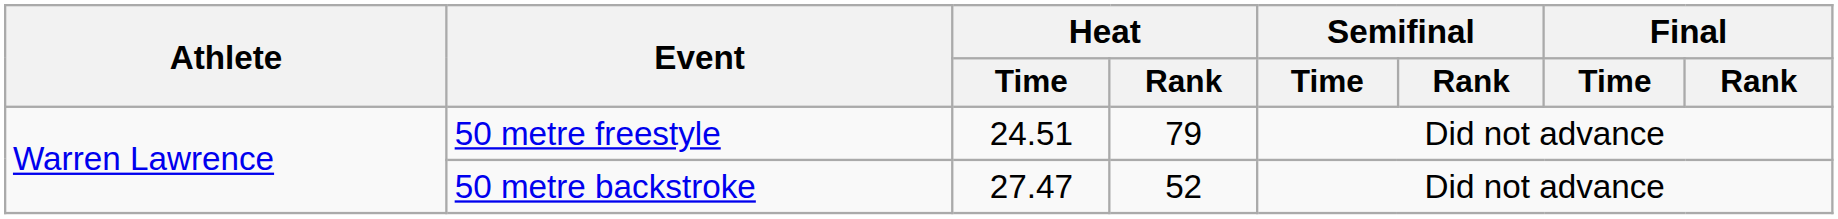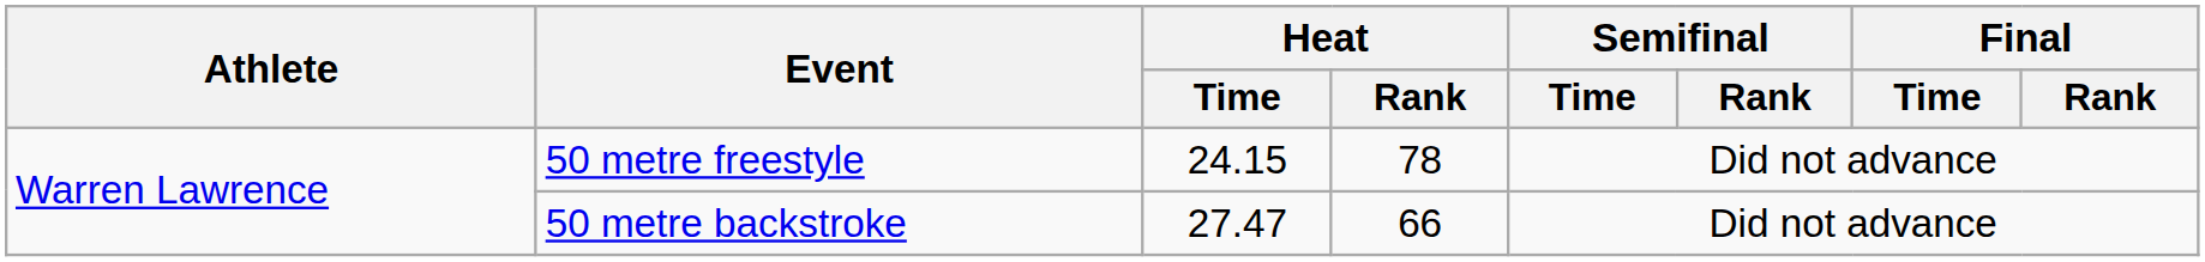50 metre freestyle | Heat / Time: 24.51 -> 24.15
50 metre freestyle | Heat / Rank: 79 -> 78
50 metre backstroke | Heat / Rank: 52 -> 66
